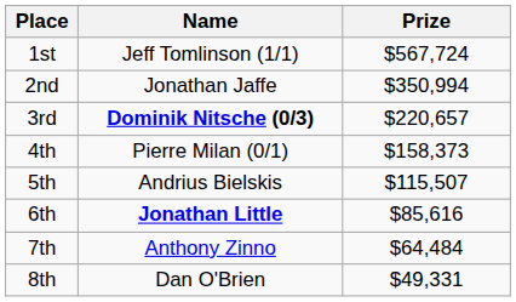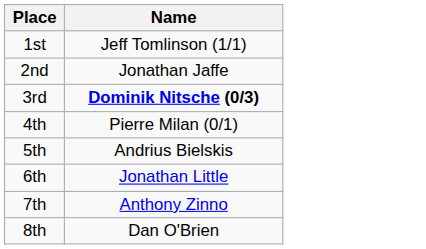- column: Prize | $567,724 | $350,994 | $220,657 | $158,373 | $115,507 | $85,616 | $64,484 | $49,331
6th | Name: bold -> normal
